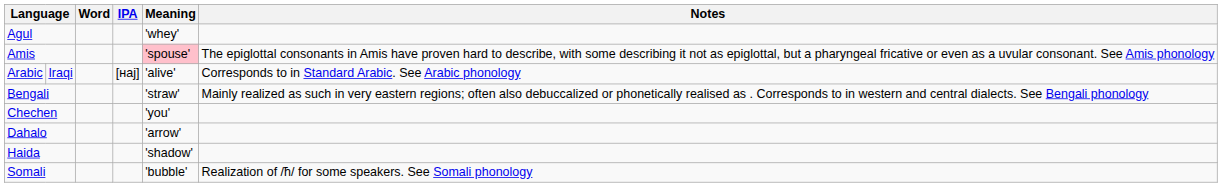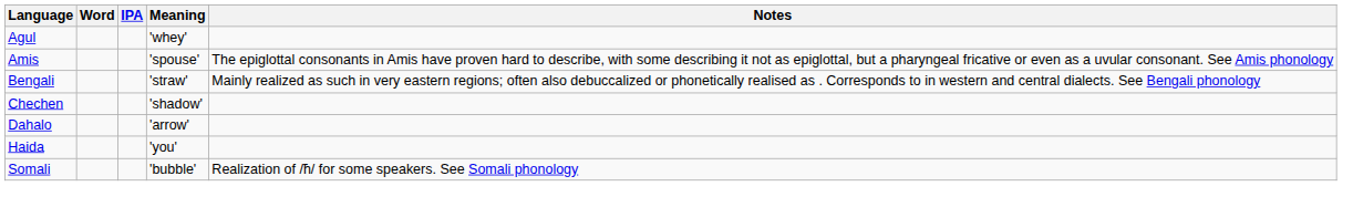Amis | Meaning: pink background -> no background
- row: Arabic | Iraqi | [ʜaj] | 'alive' | Corresponds to in Standard Arabic. See Arabic phonology
Chechen | Meaning: 'you' -> 'shadow'
Haida | Meaning: 'shadow' -> 'you'
